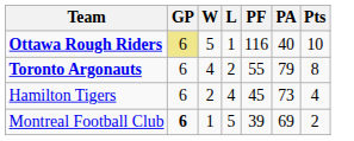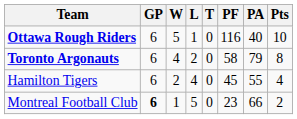+ column: T | 0 | 0 | 0 | 0
Ottawa Rough Riders | GP: khaki background -> no background
Toronto Argonauts | PF: 55 -> 58
Hamilton Tigers | PA: 73 -> 55
Montreal Football Club | PF: 39 -> 23
Montreal Football Club | PA: 69 -> 66
